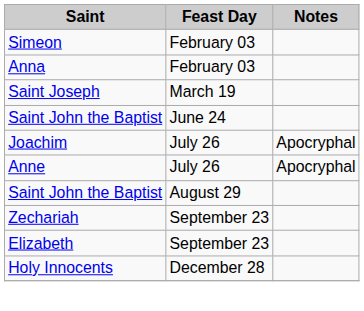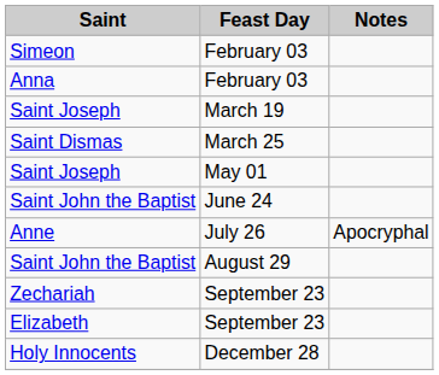+ row: Saint Dismas | March 25
+ row: Saint Joseph | May 01
- row: Joachim | July 26 | Apocryphal
